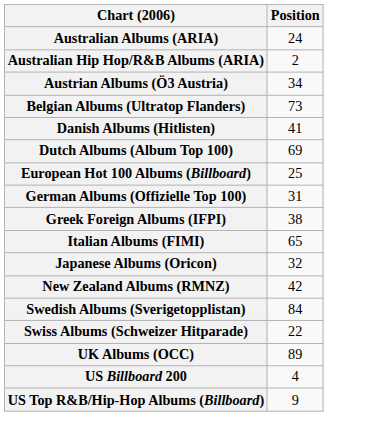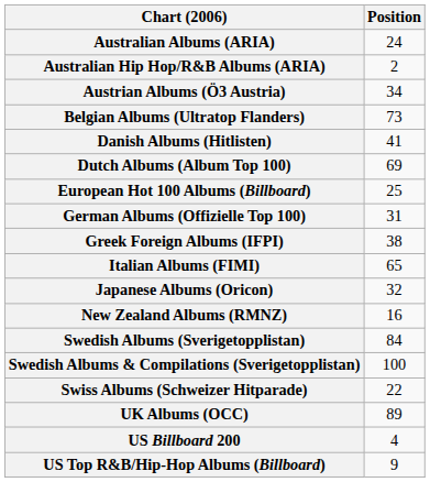New Zealand Albums (RMNZ) | Position: 42 -> 16
+ row: Swedish Albums & Compilations (Sverigetopplistan) | 100
